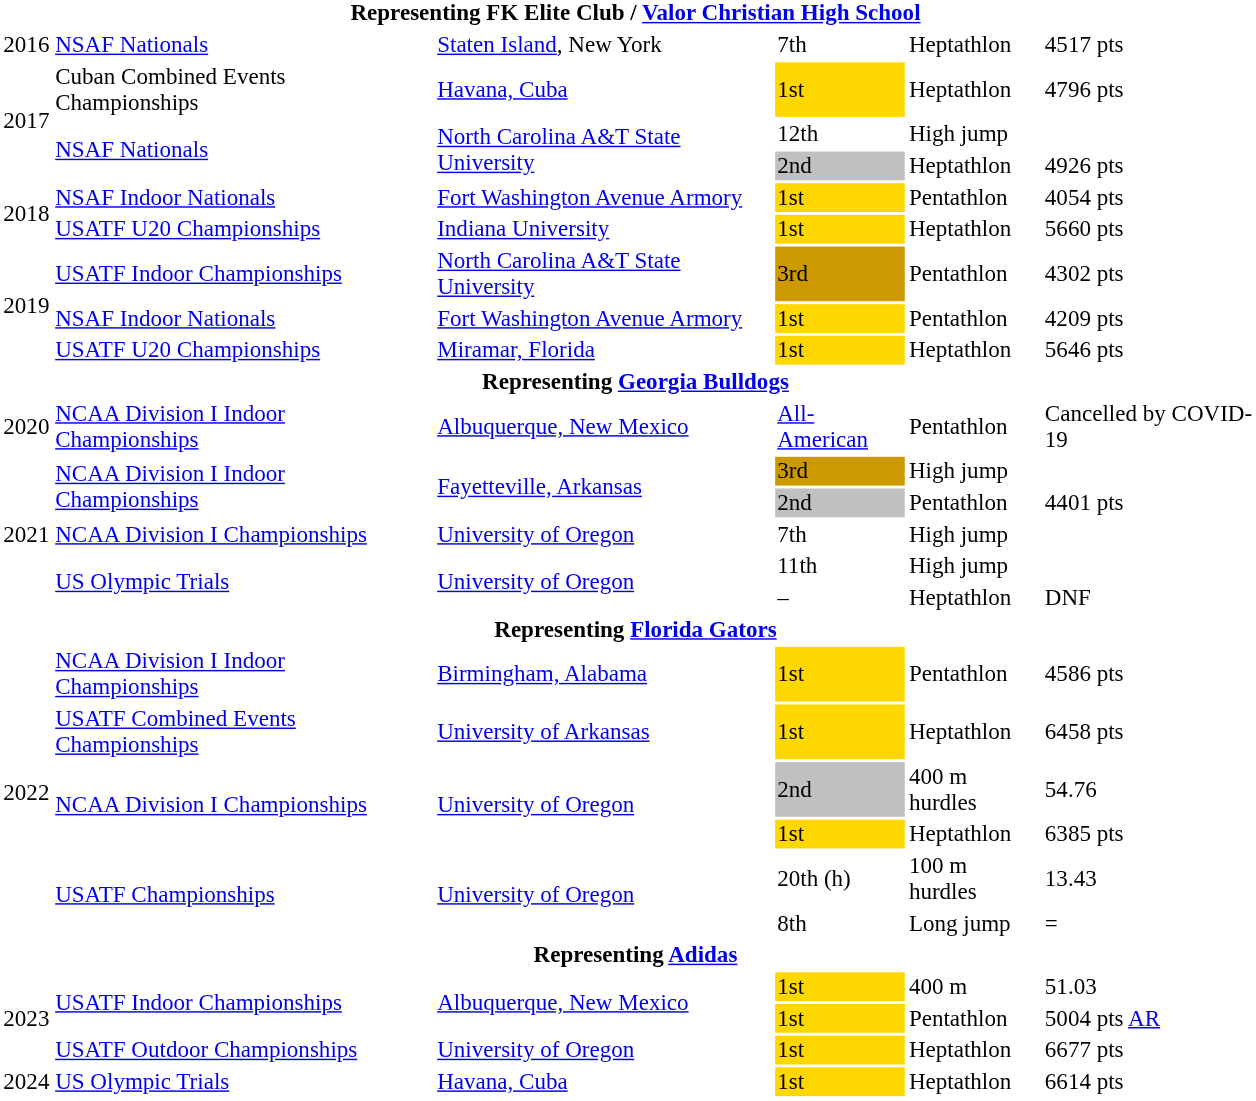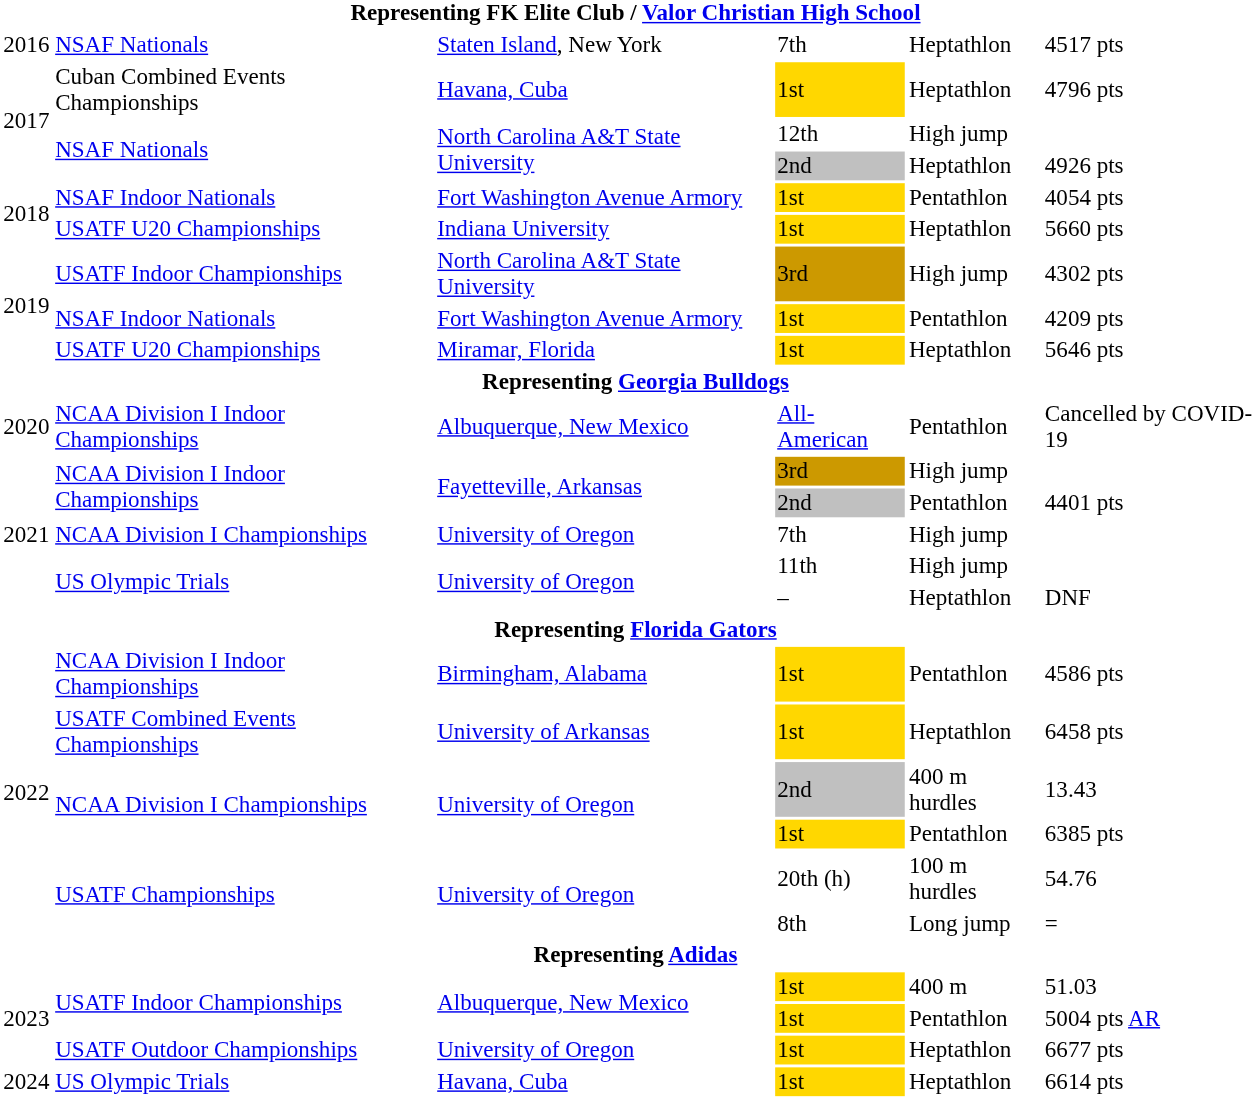USATF Indoor Championships / 3rd | column 5: Pentathlon -> High jump
NCAA Division I Championships / 2nd | column 6: 54.76 -> 13.43
NCAA Division I Championships / 1st | column 5: Heptathlon -> Pentathlon
USATF Championships / 20th (h) | column 6: 13.43 -> 54.76
